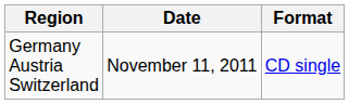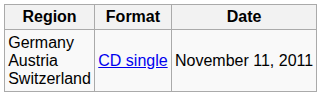columns swapped: Date <-> Format
